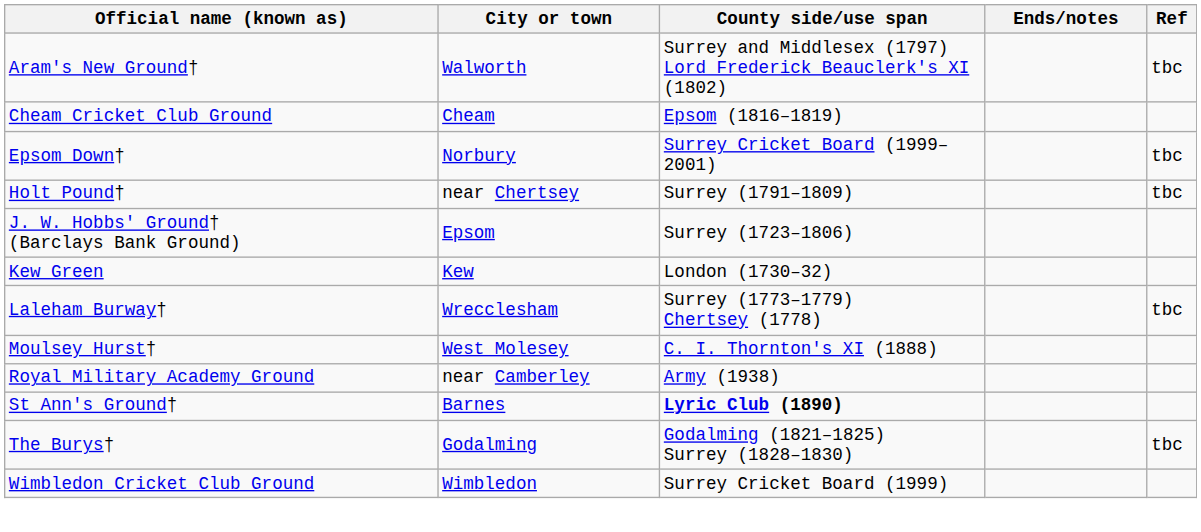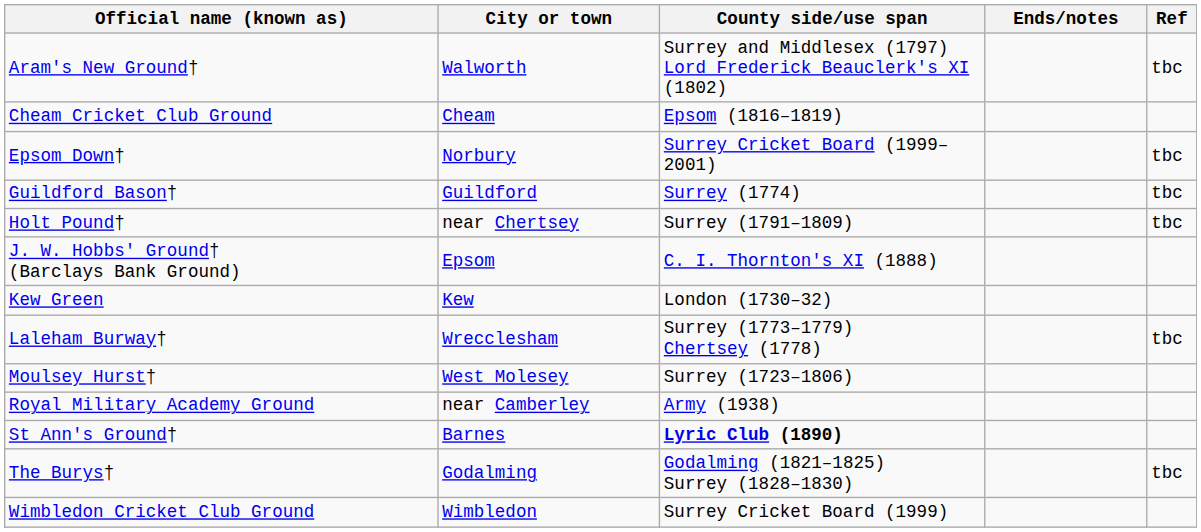+ row: Guildford Bason† | Guildford | Surrey (1774) | tbc
J. W. Hobbs' Ground† (Barclays Bank Ground) | County side/use span: Surrey (1723–1806) -> C. I. Thornton's XI (1888)
Moulsey Hurst† | County side/use span: C. I. Thornton's XI (1888) -> Surrey (1723–1806)
